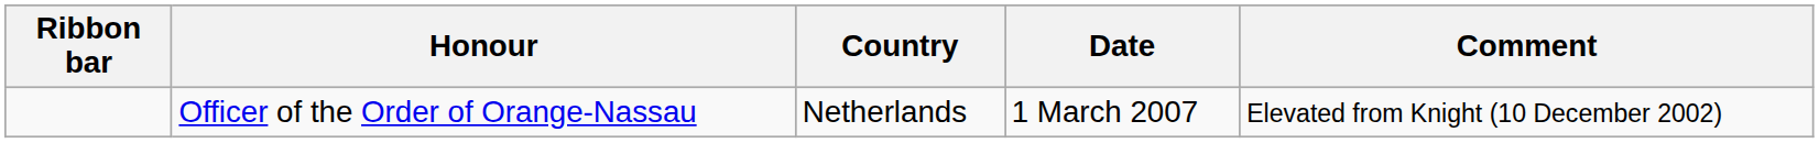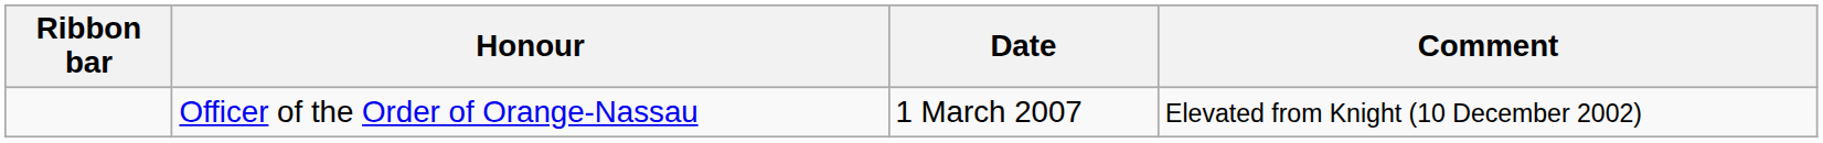- column: Country | Netherlands
